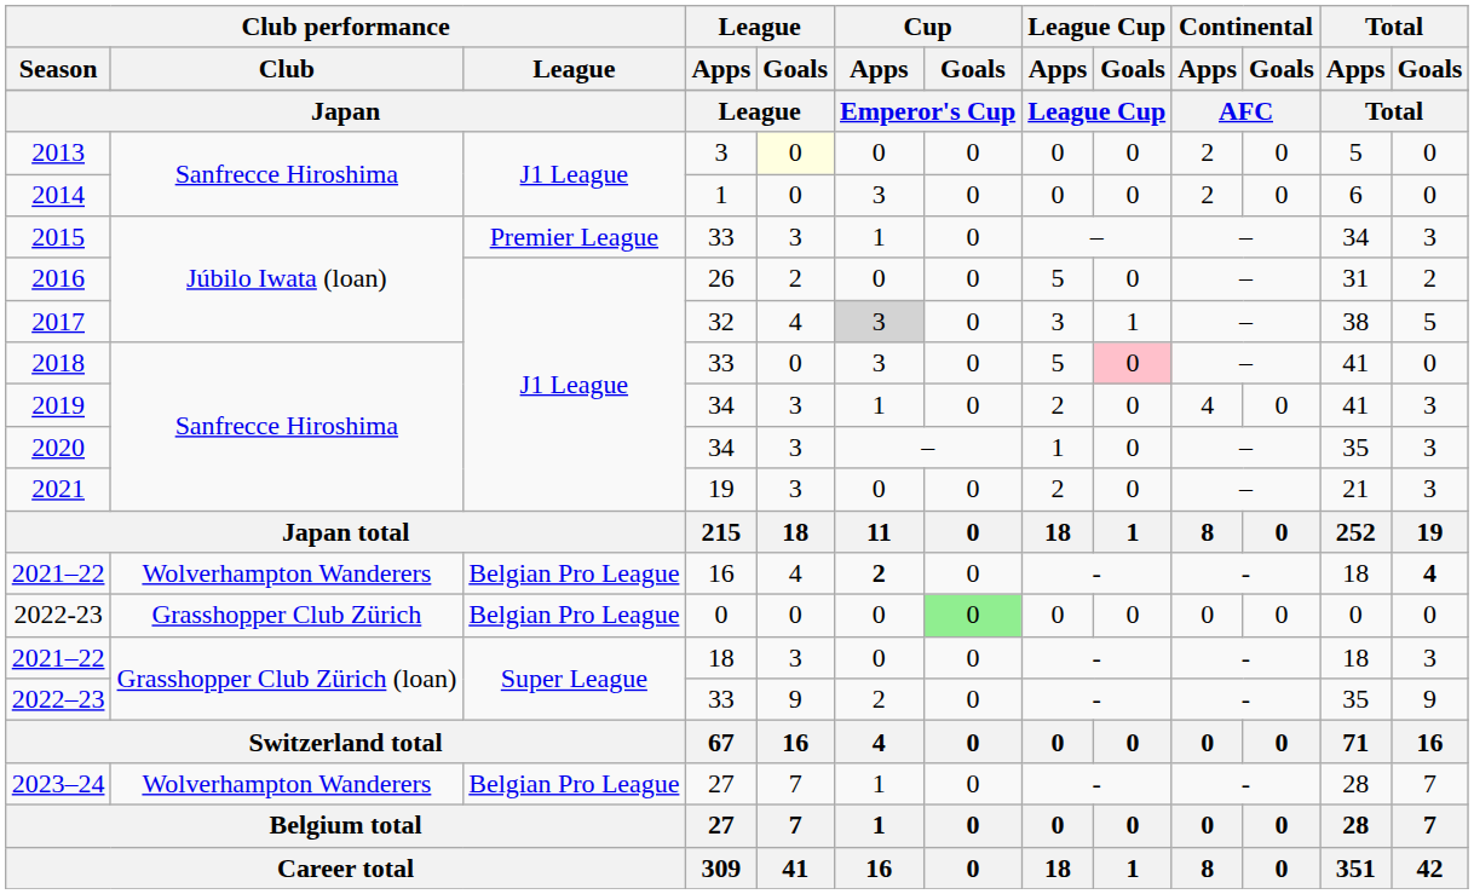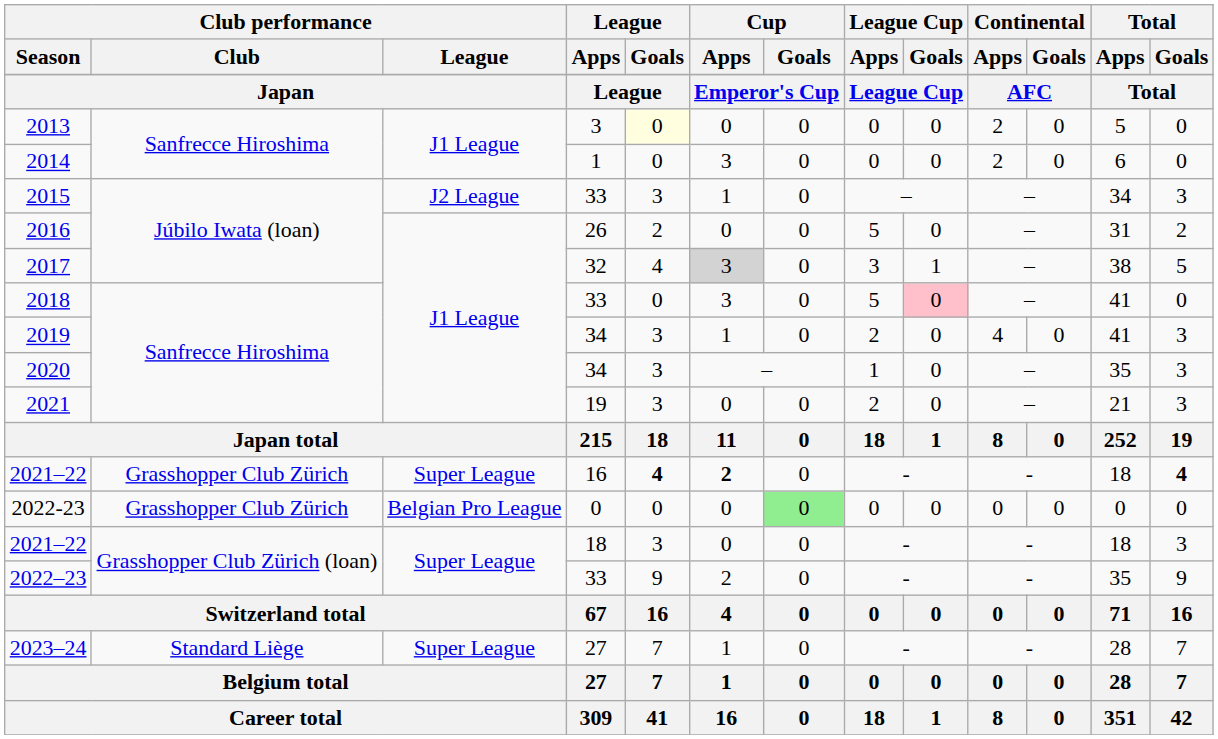2015 | Club performance / League: Premier League -> J2 League
2021–22 / 16 | Club performance / Club: Wolverhampton Wanderers -> Grasshopper Club Zürich
2021–22 / 16 | Club performance / League: Belgian Pro League -> Super League
2021–22 / 16 | League / Goals: normal -> bold
2023–24 | Club performance / Club: Wolverhampton Wanderers -> Standard Liège
2023–24 | Club performance / League: Belgian Pro League -> Super League
